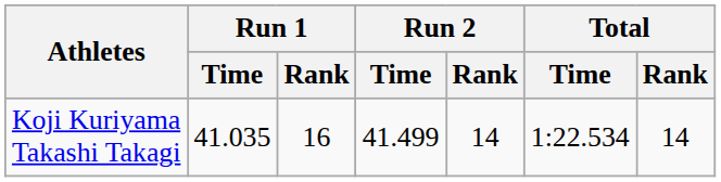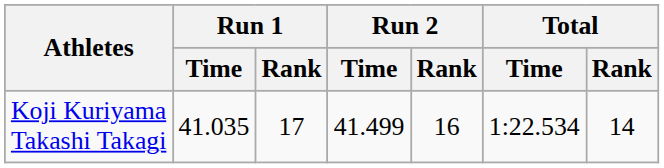Koji Kuriyama Takashi Takagi | Run 1 / Rank: 16 -> 17
Koji Kuriyama Takashi Takagi | Run 2 / Rank: 14 -> 16
